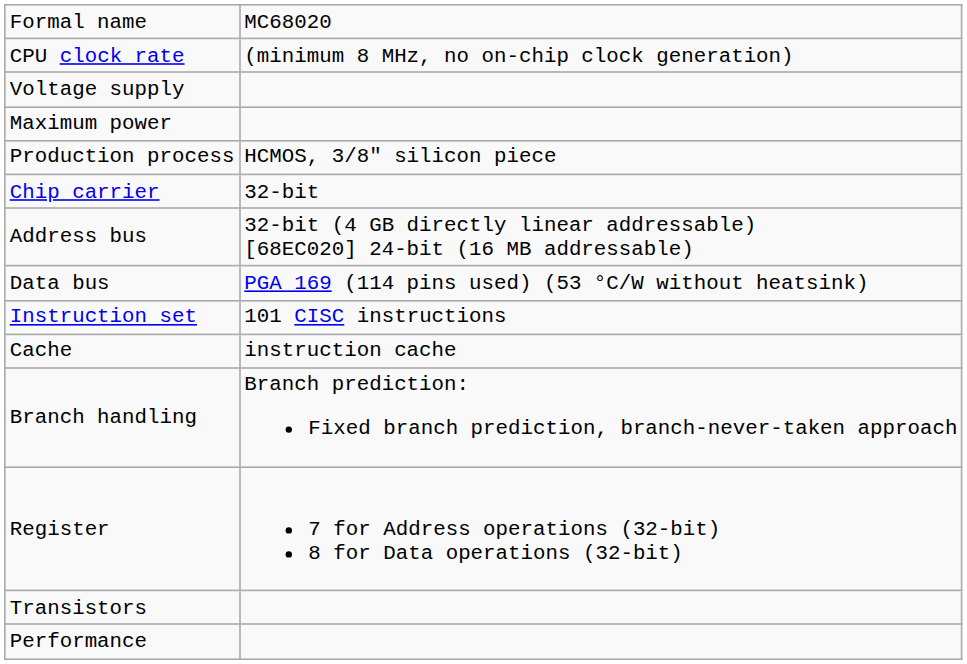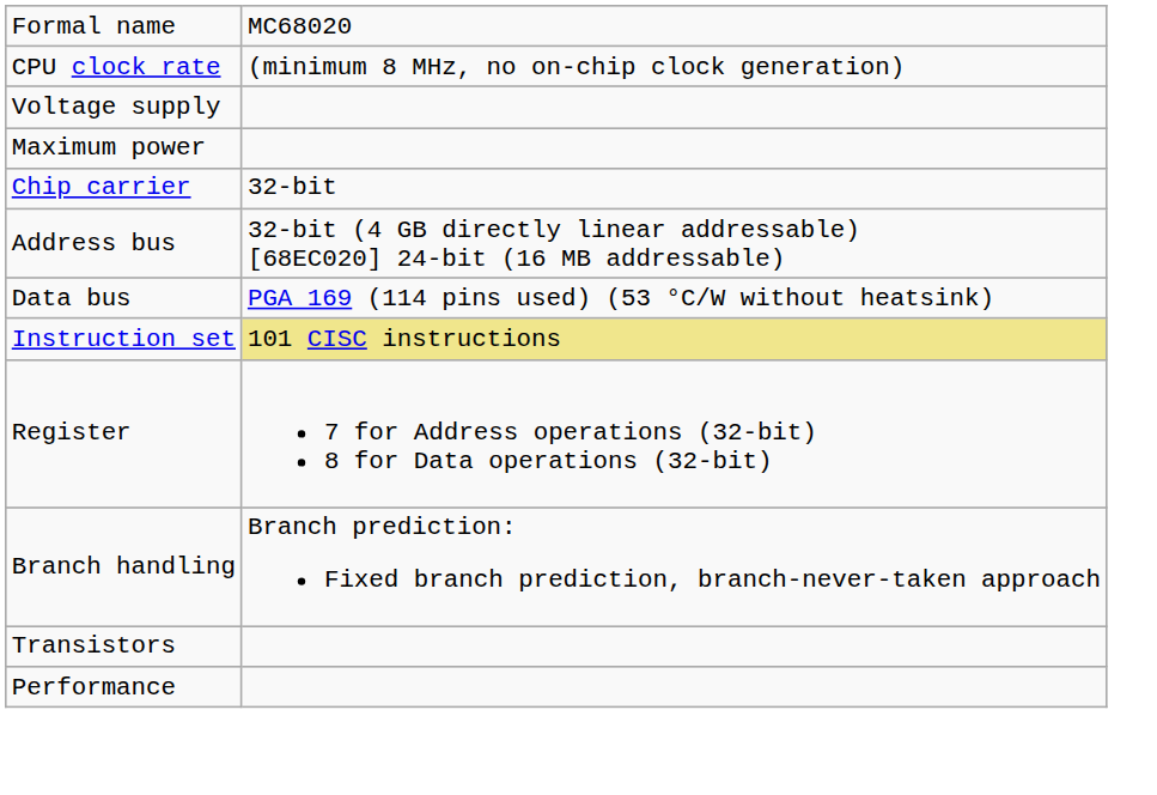- row: Production process | HCMOS, 3/8" silicon piece
Instruction set | column 2: no background -> khaki background
- row: Cache | instruction cache
rows swapped: Register <-> Branch handling
